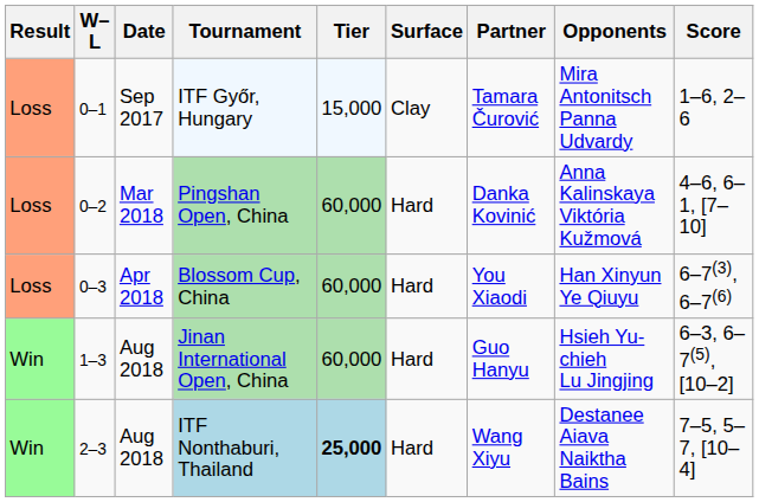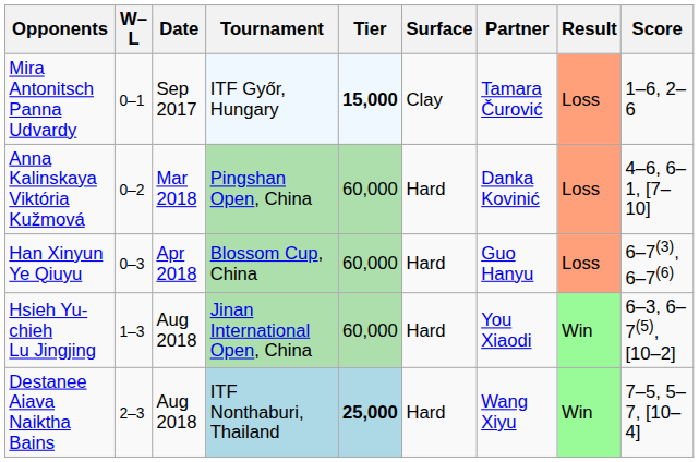columns swapped: Result <-> Opponents
ITF Győr, Hungary | Tier: normal -> bold
Blossom Cup, China | Partner: You Xiaodi -> Guo Hanyu
Jinan International Open, China | Partner: Guo Hanyu -> You Xiaodi
